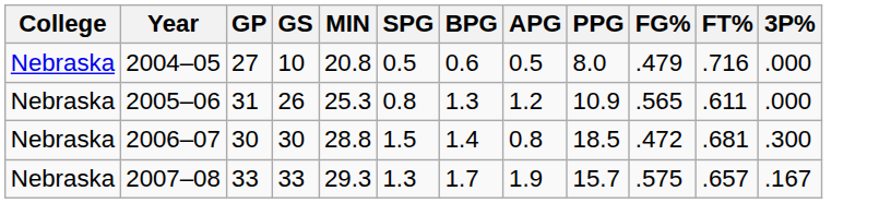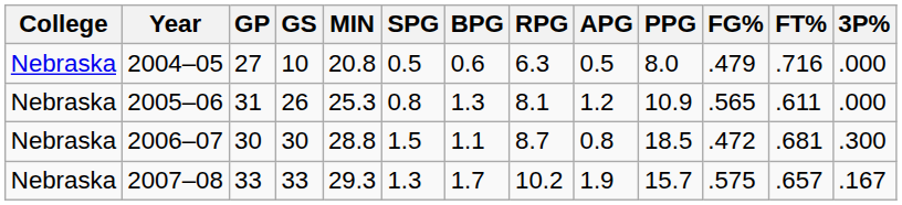+ column: RPG | 6.3 | 8.1 | 8.7 | 10.2
2006–07 | BPG: 1.4 -> 1.1
